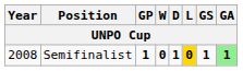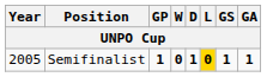Semifinalist | Year: 2008 -> 2005
Semifinalist | GA: lightgreen background -> no background
